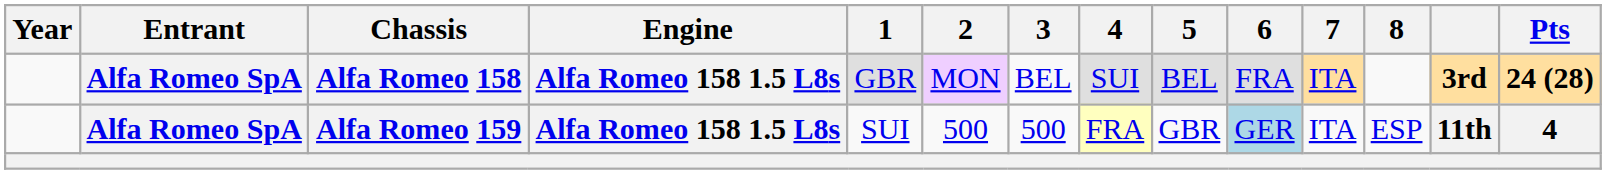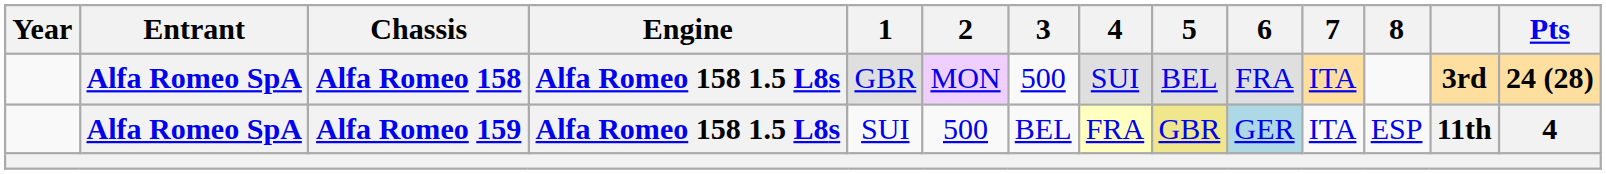Alfa Romeo 158 | 3: BEL -> 500
Alfa Romeo 159 | 3: 500 -> BEL
Alfa Romeo 159 | 5: no background -> khaki background
